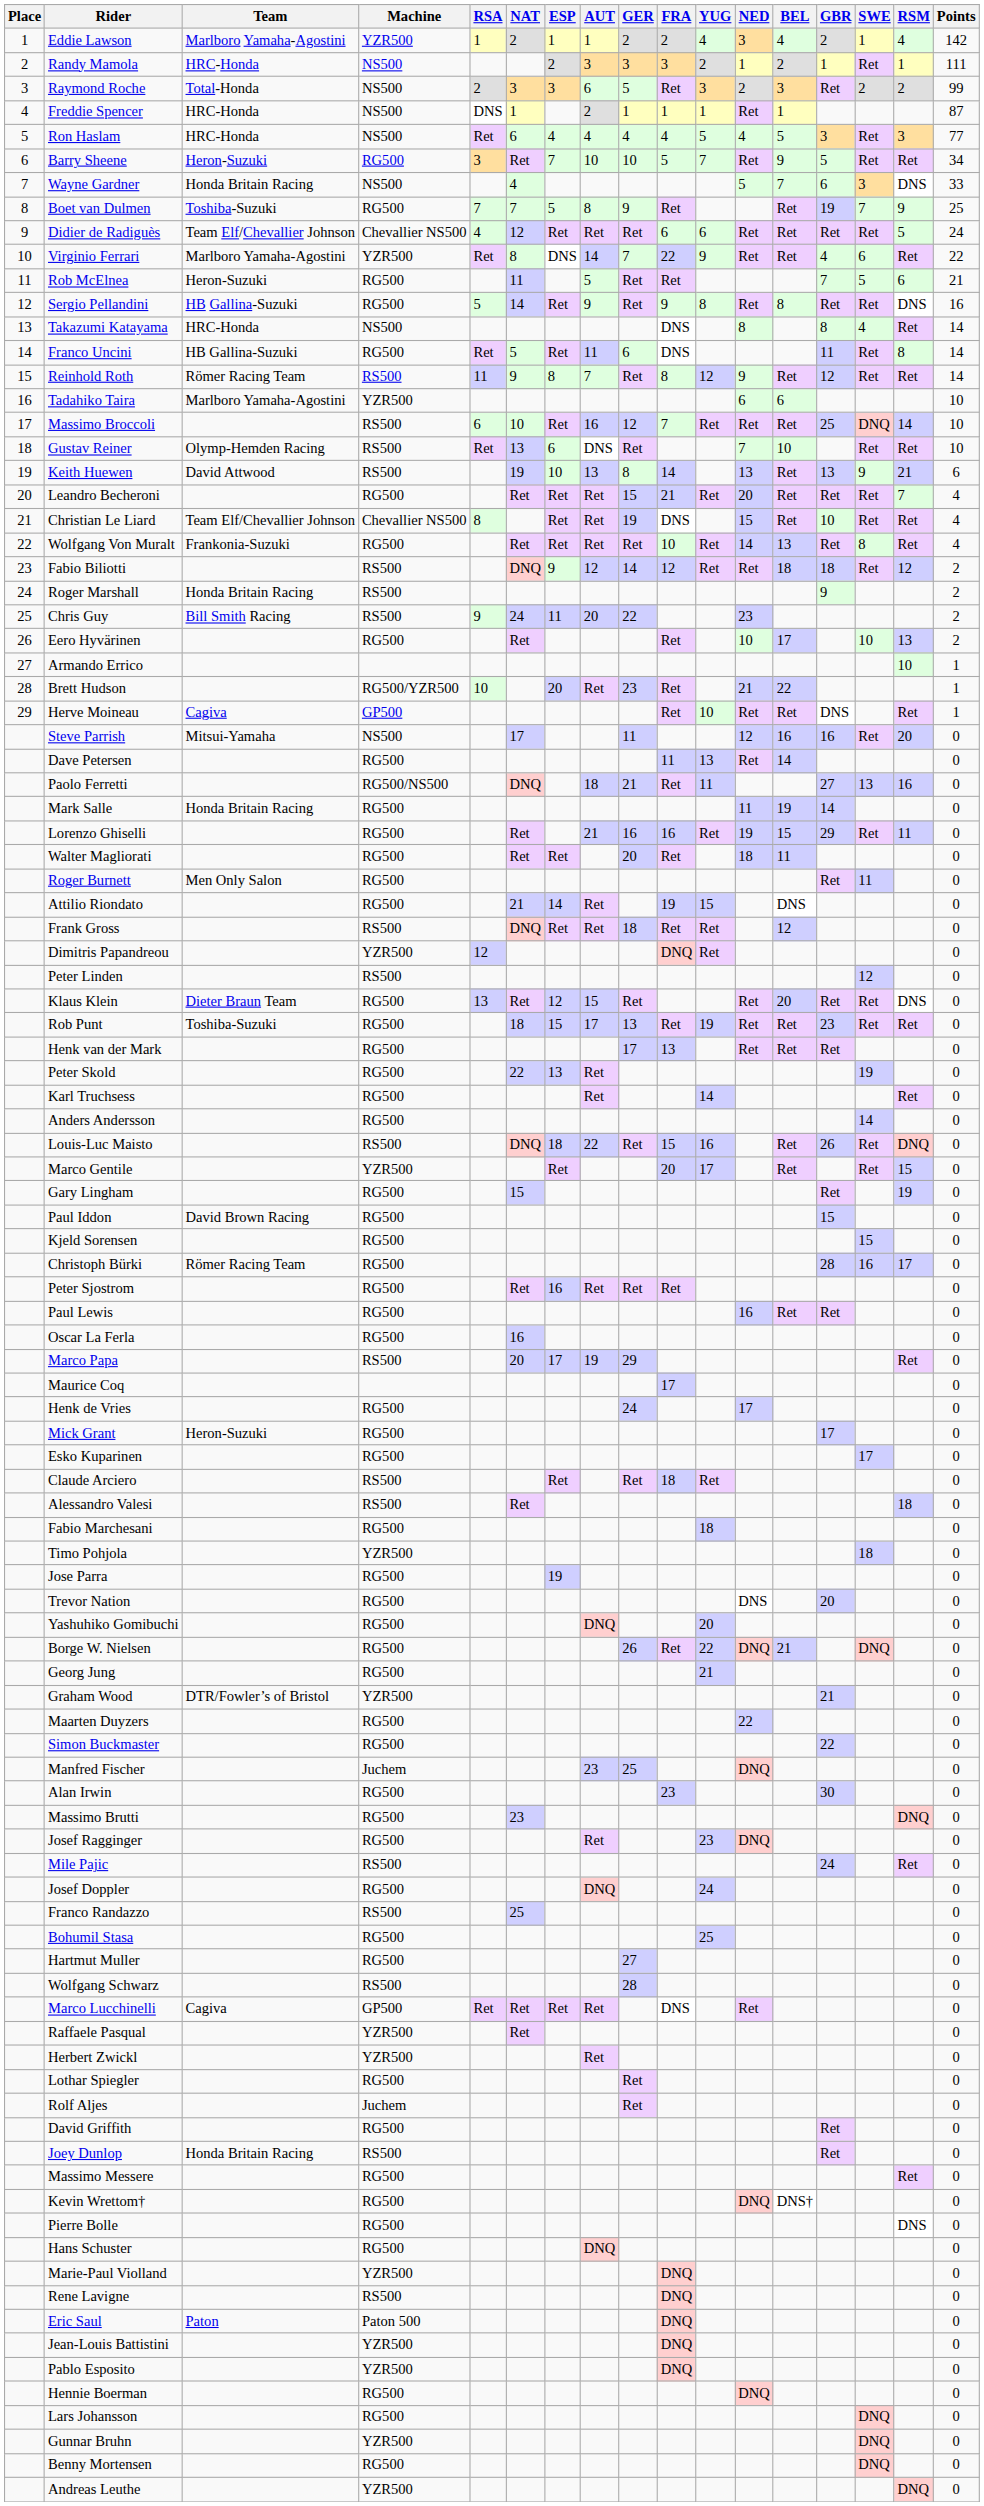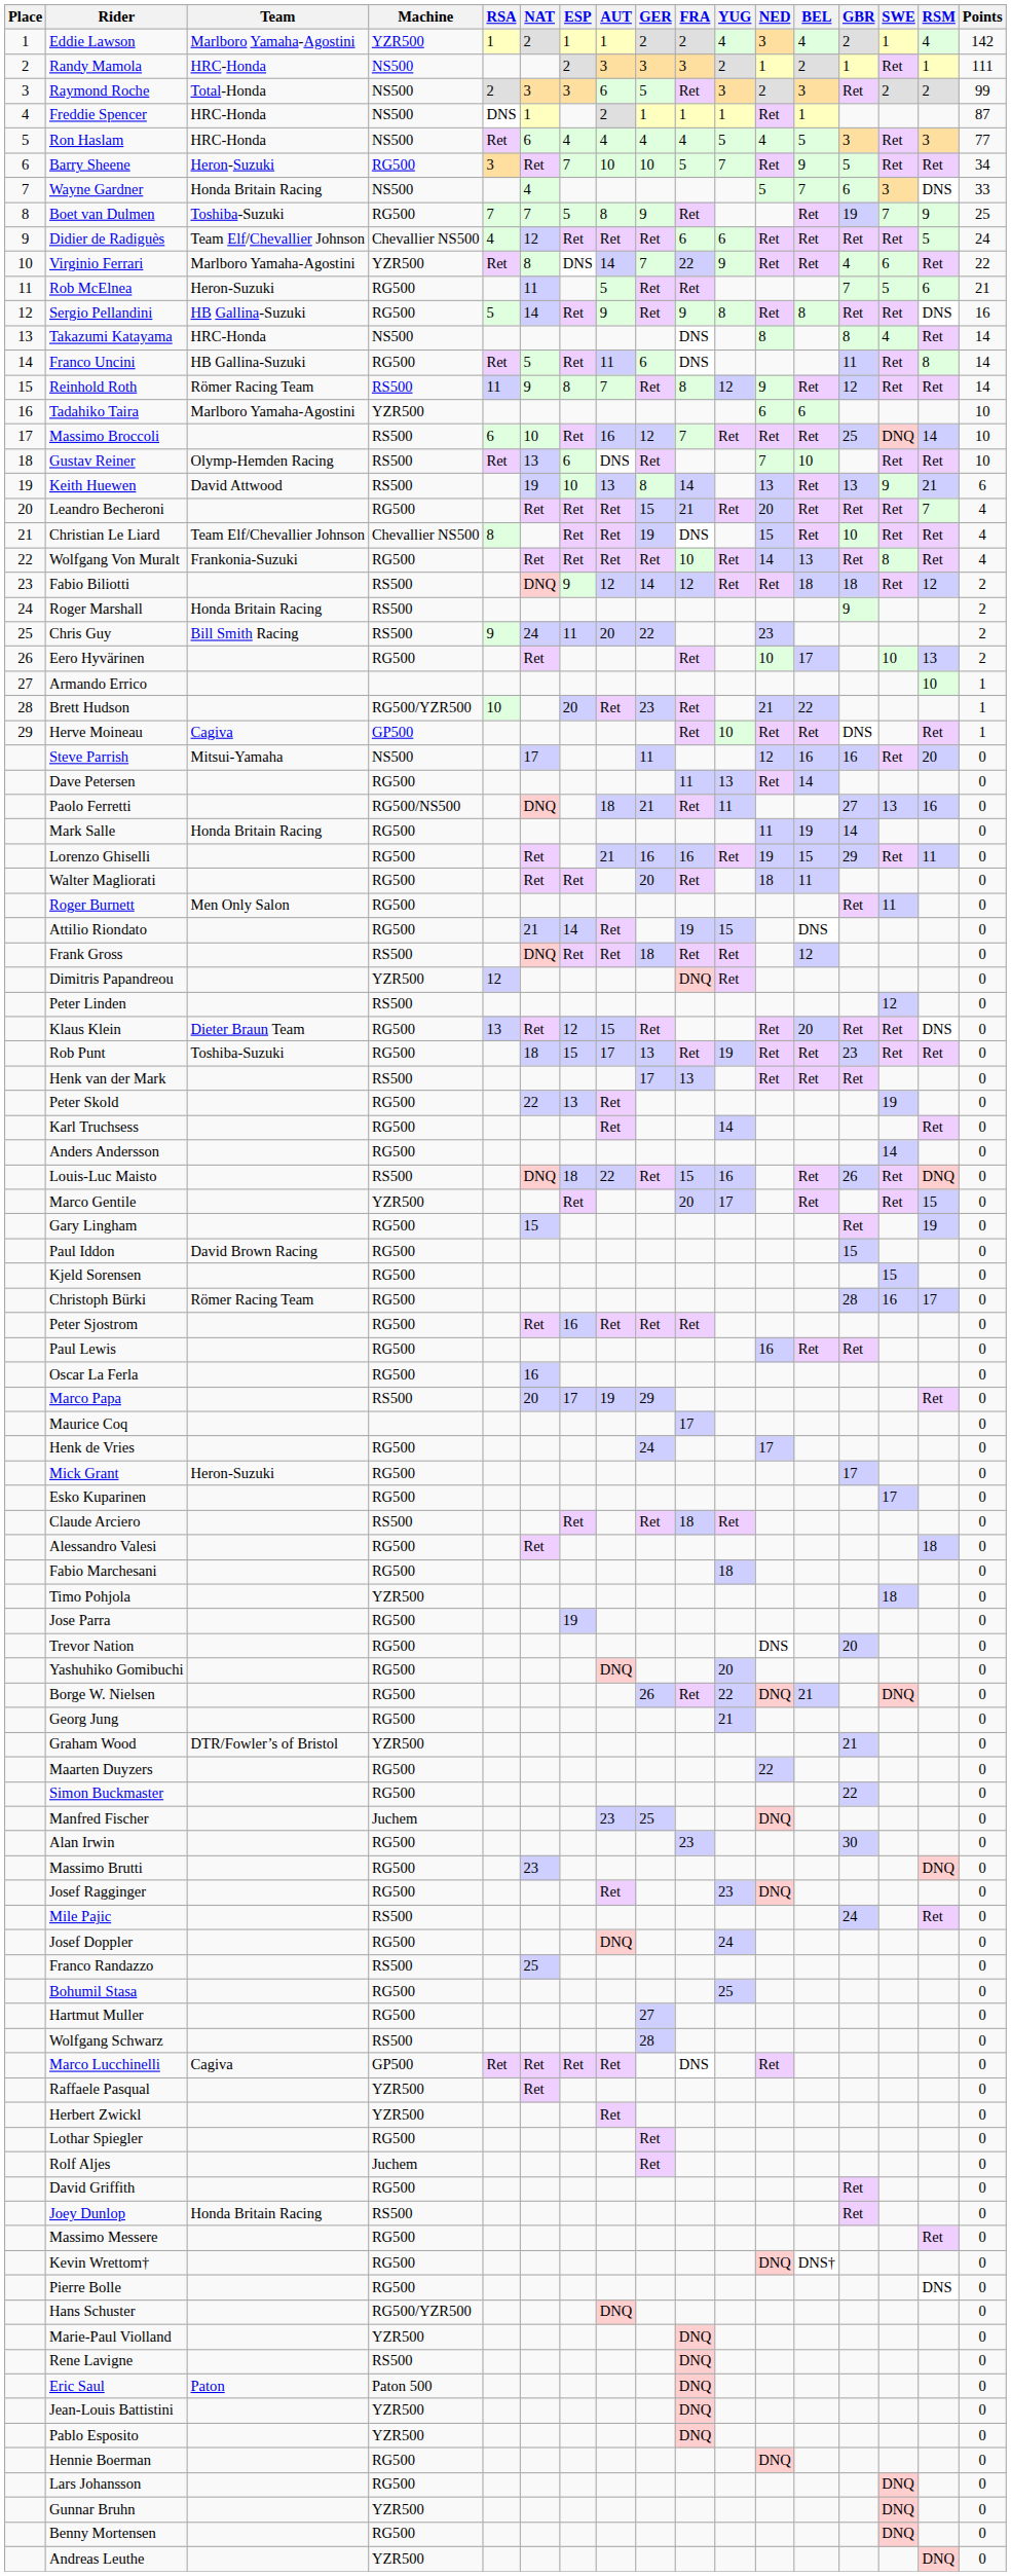Henk van der Mark | Machine: RG500 -> RS500
Alessandro Valesi | Machine: RS500 -> RG500
Hans Schuster | Machine: RG500 -> RG500/YZR500
